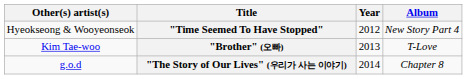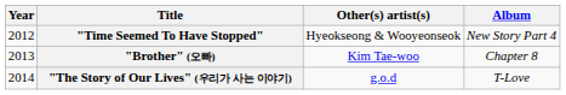columns swapped: Year <-> Other(s) artist(s)
"Brother" (오빠) | Album: T-Love -> Chapter 8
"The Story of Our Lives" (우리가 사는 이야기) | Album: Chapter 8 -> T-Love
